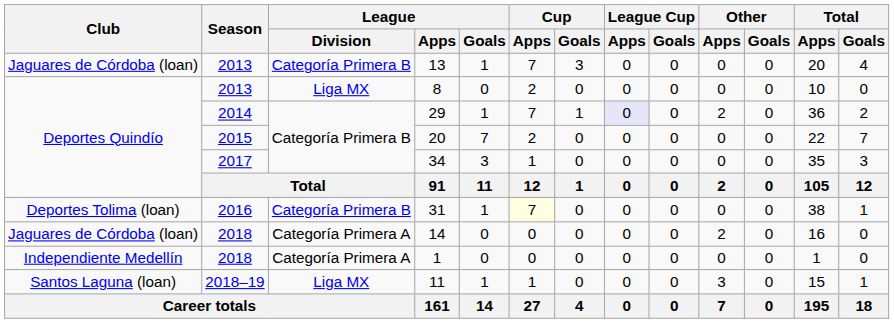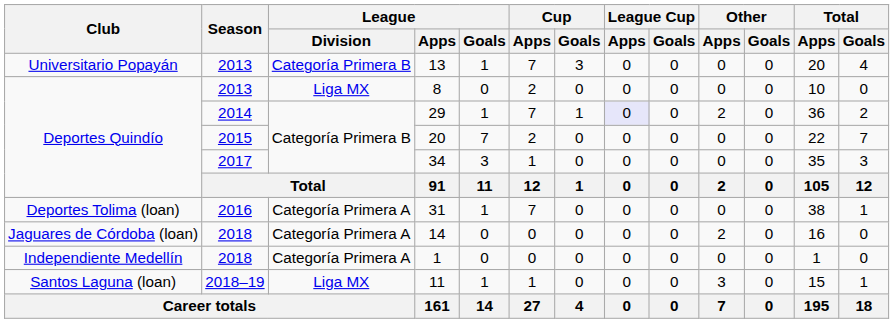13 | Club: Jaguares de Córdoba (loan) -> Universitario Popayán
31 | League / Division: Categoría Primera B -> Categoría Primera A
31 | Cup / Apps: lightyellow background -> no background
